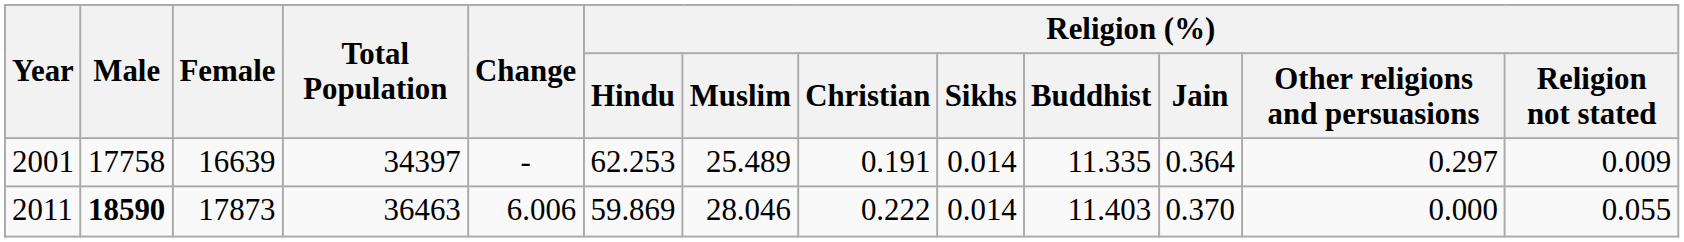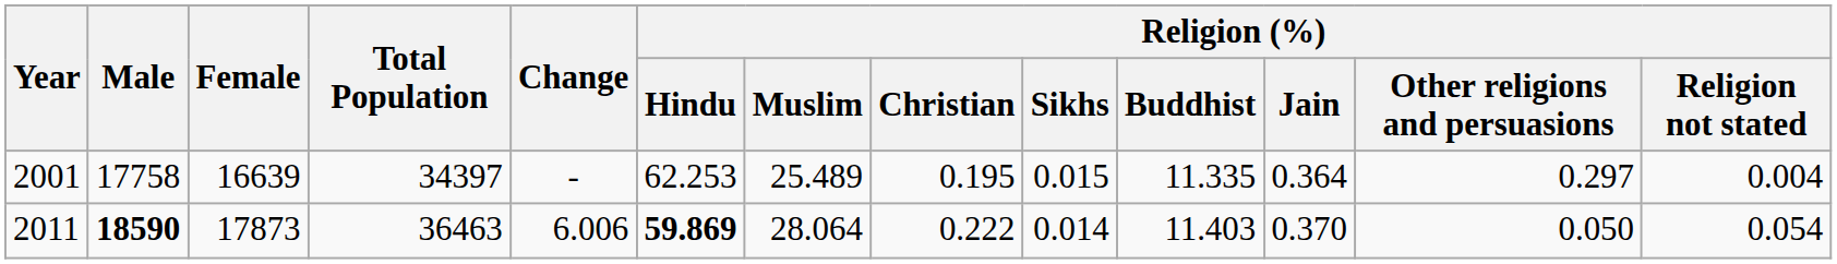2001 | Religion (%) / Christian: 0.191 -> 0.195
2001 | Religion (%) / Sikhs: 0.014 -> 0.015
2001 | Religion (%) / Religion not stated: 0.009 -> 0.004
2011 | Religion (%) / Hindu: normal -> bold
2011 | Religion (%) / Muslim: 28.046 -> 28.064
2011 | Religion (%) / Other religions and persuasions: 0.000 -> 0.050
2011 | Religion (%) / Religion not stated: 0.055 -> 0.054
